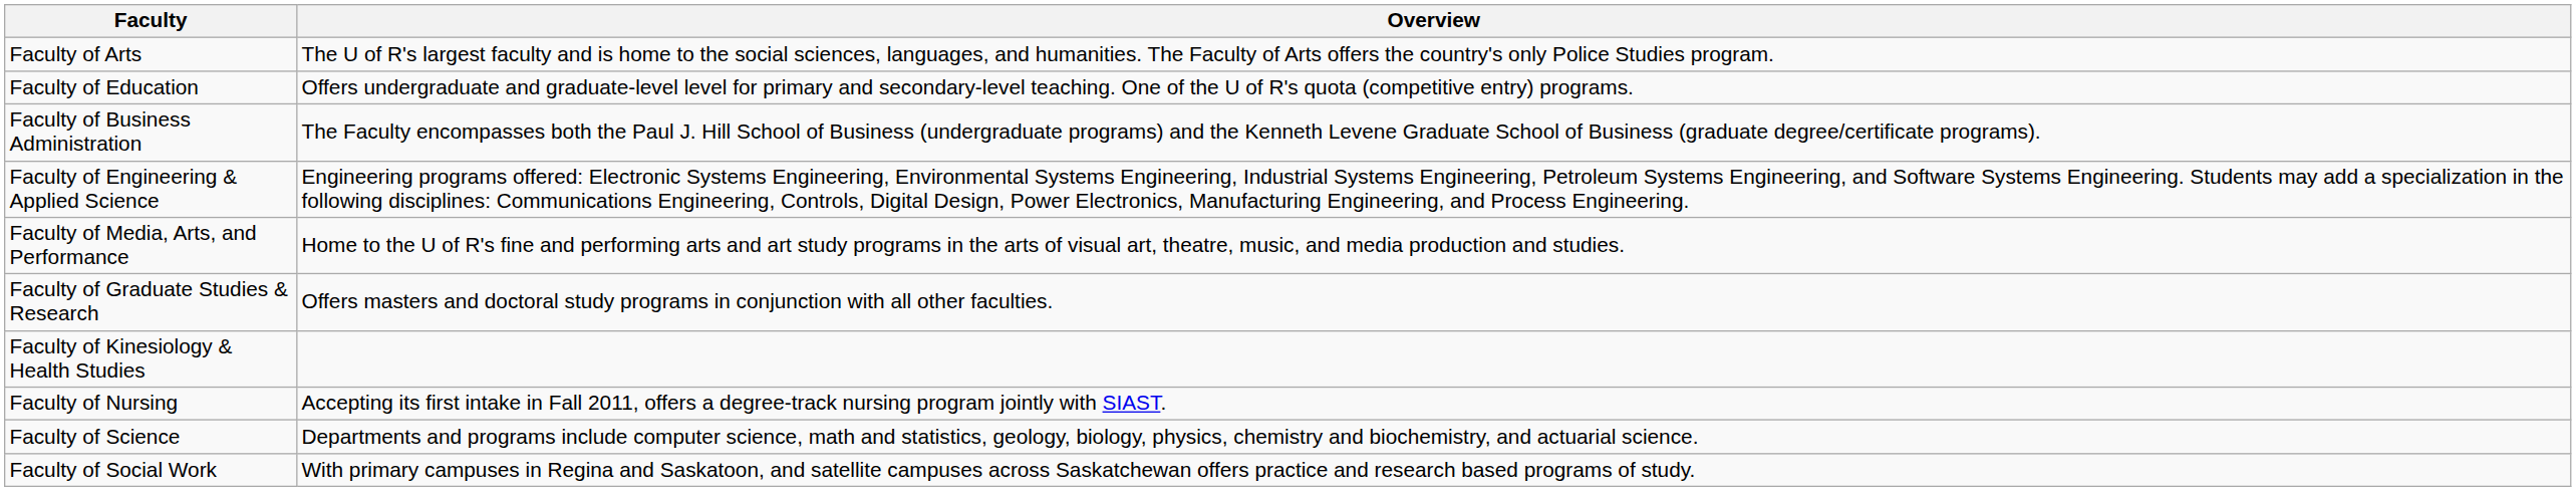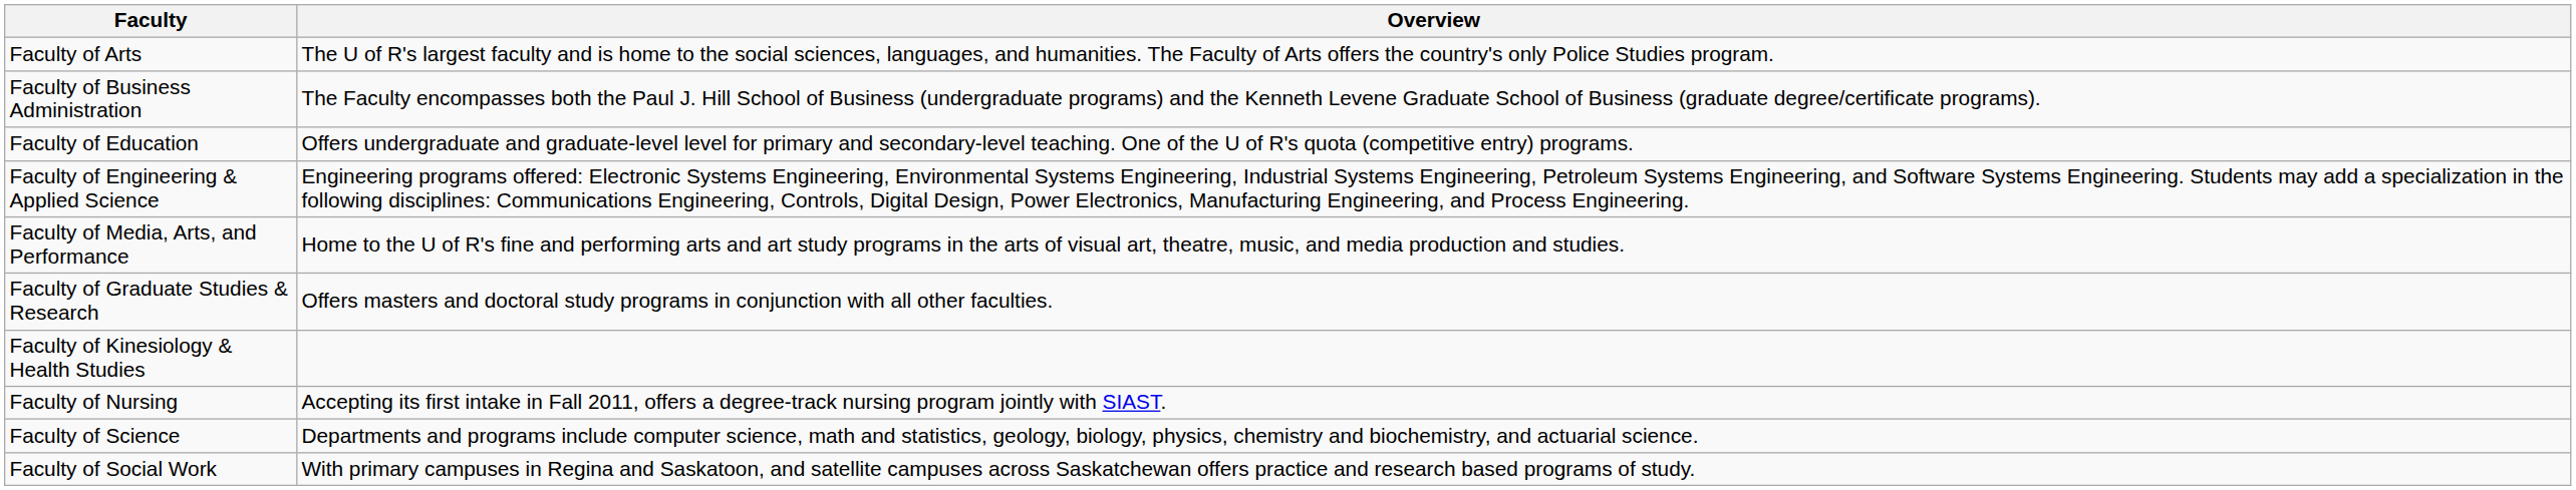rows swapped: Faculty of Business Administration <-> Faculty of Education
